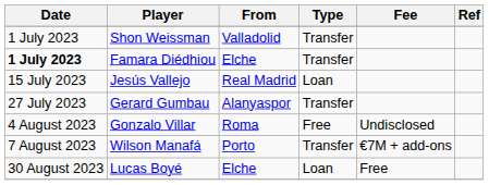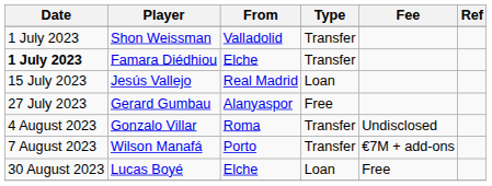Gerard Gumbau | Type: Transfer -> Free
Gonzalo Villar | Type: Free -> Transfer
